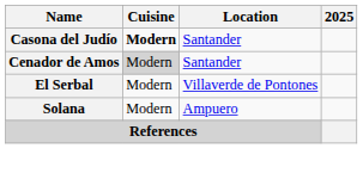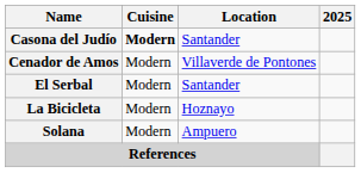Cenador de Amos | Cuisine: lightgrey background -> no background
Cenador de Amos | Location: Santander -> Villaverde de Pontones
El Serbal | Location: Villaverde de Pontones -> Santander
+ row: La Bicicleta | Modern | Hoznayo
